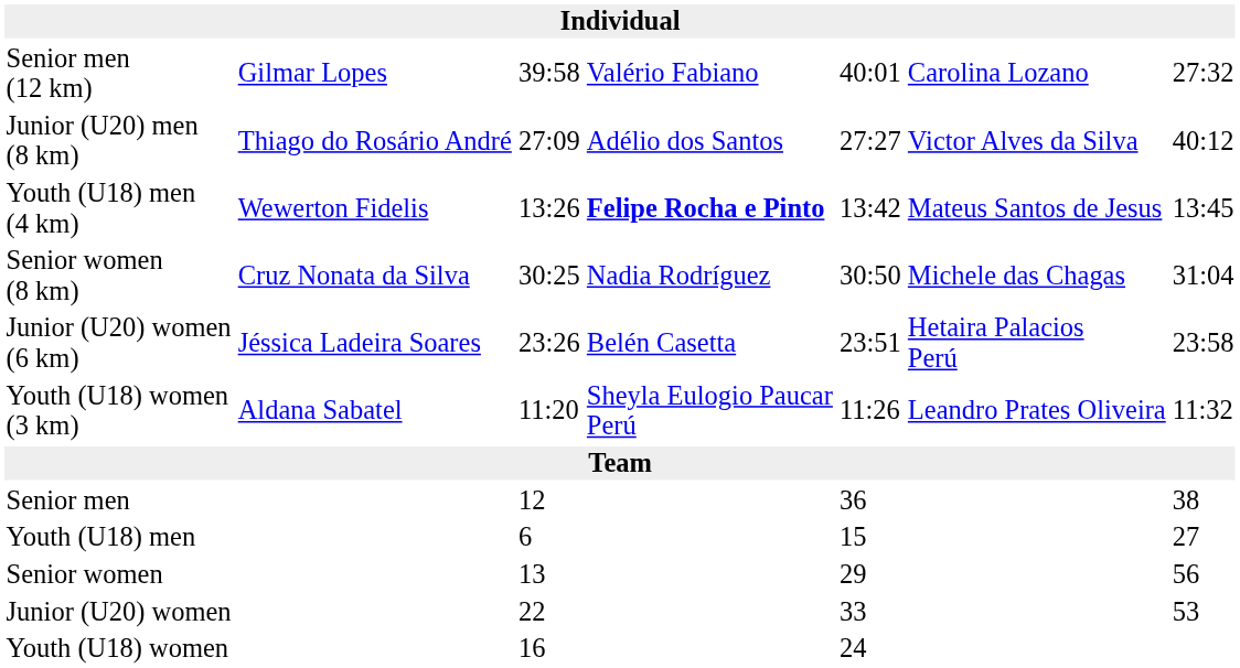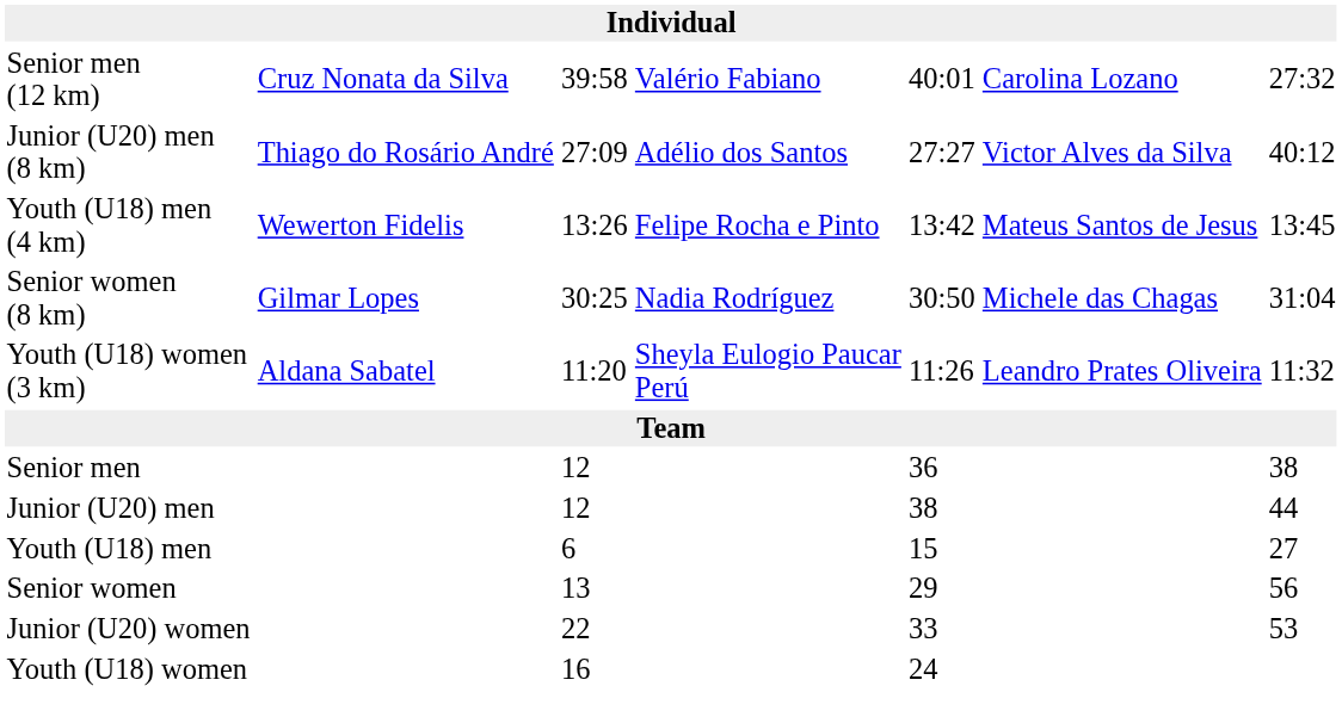Senior men (12 km) | column 2: Gilmar Lopes -> Cruz Nonata da Silva
Youth (U18) men (4 km) | column 4: bold -> normal
Senior women (8 km) | column 2: Cruz Nonata da Silva -> Gilmar Lopes
- row: Junior (U20) women (6 km) | Jéssica Ladeira Soares | 23:26 | Belén Casetta | 23:51 | Hetaira Palacios Perú | 23:58
+ row: Junior (U20) men | 12 | 38 | 44
